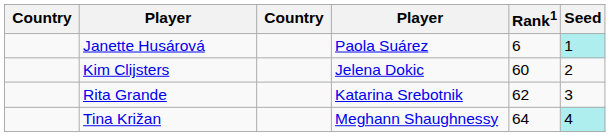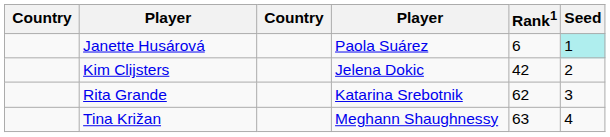Kim Clijsters | Rank1: 60 -> 42
Tina Križan | Rank1: 64 -> 63
Tina Križan | Seed: paleturquoise background -> no background
